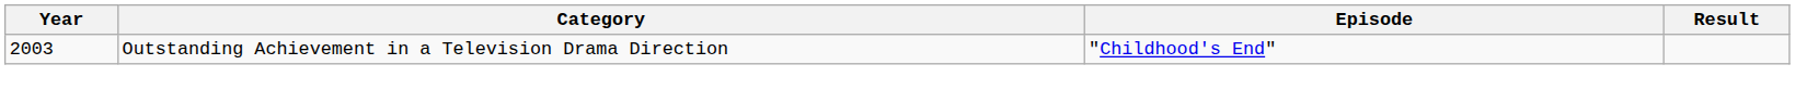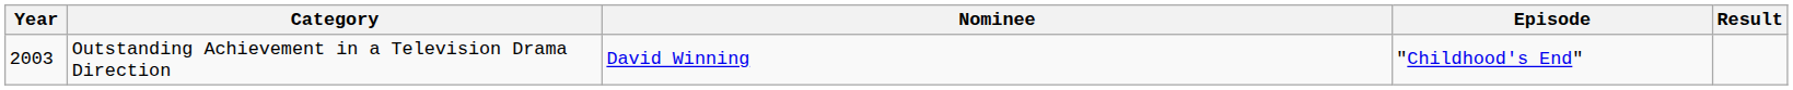+ column: Nominee | David Winning
